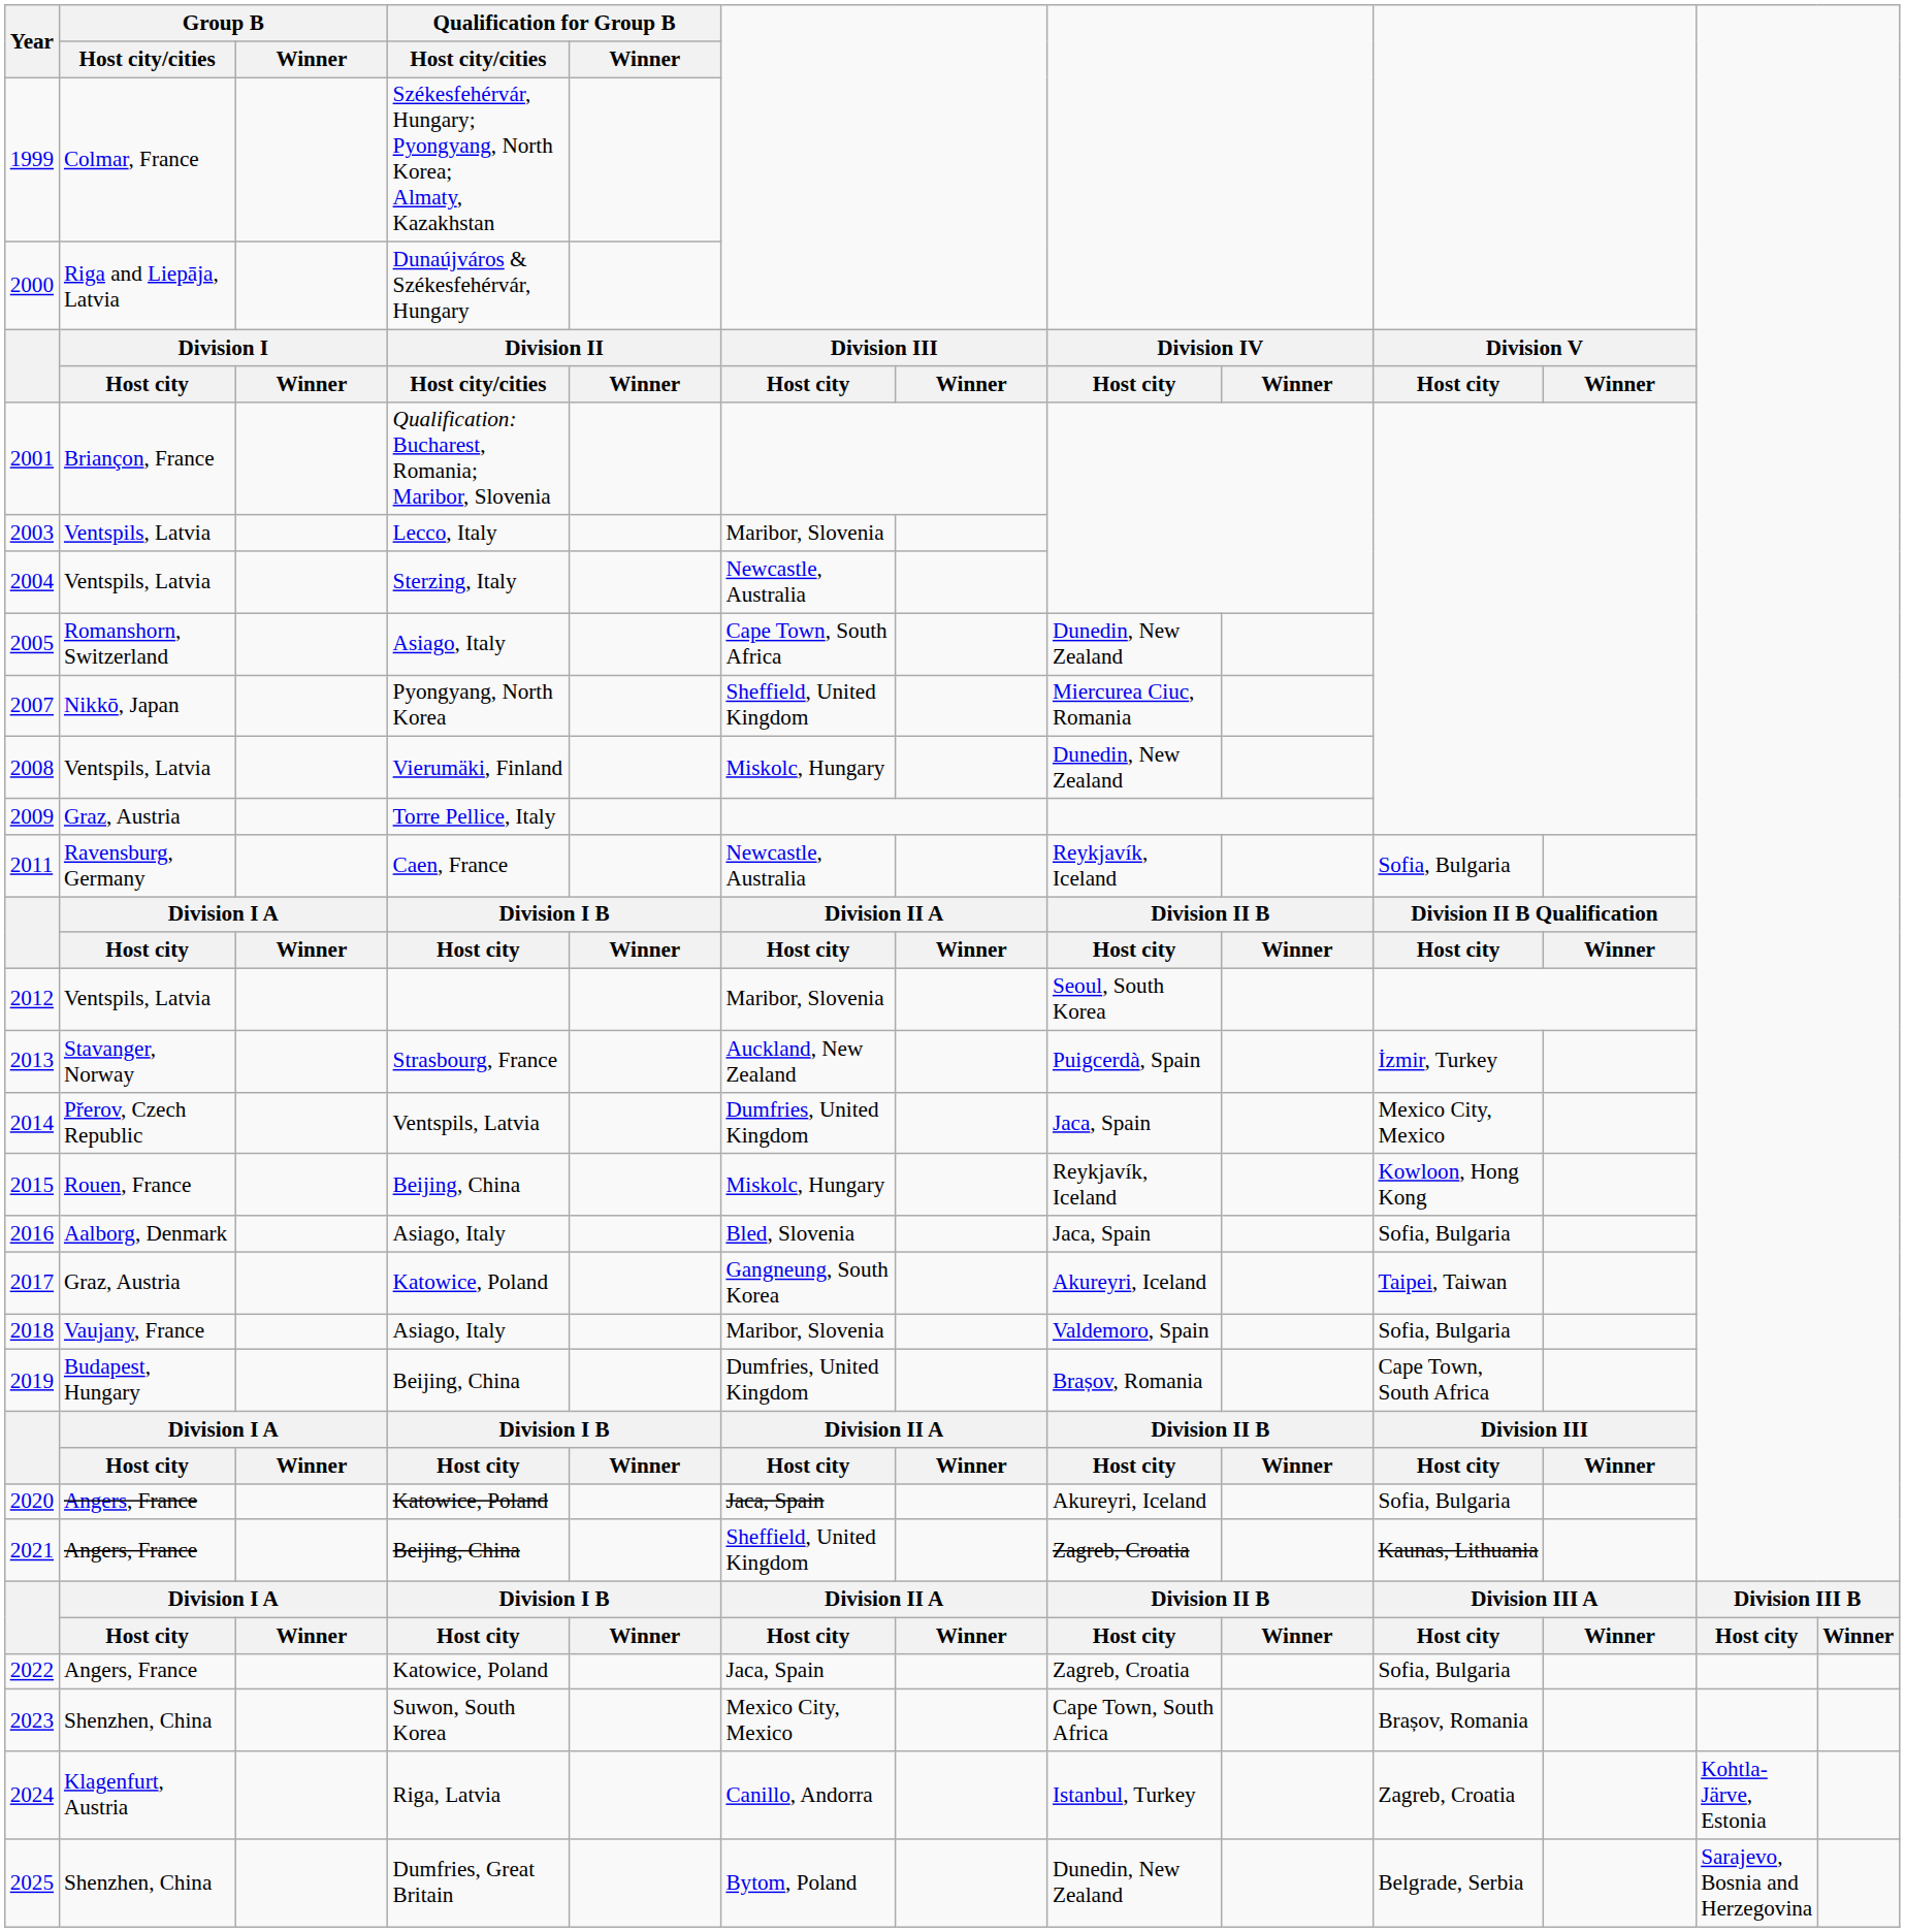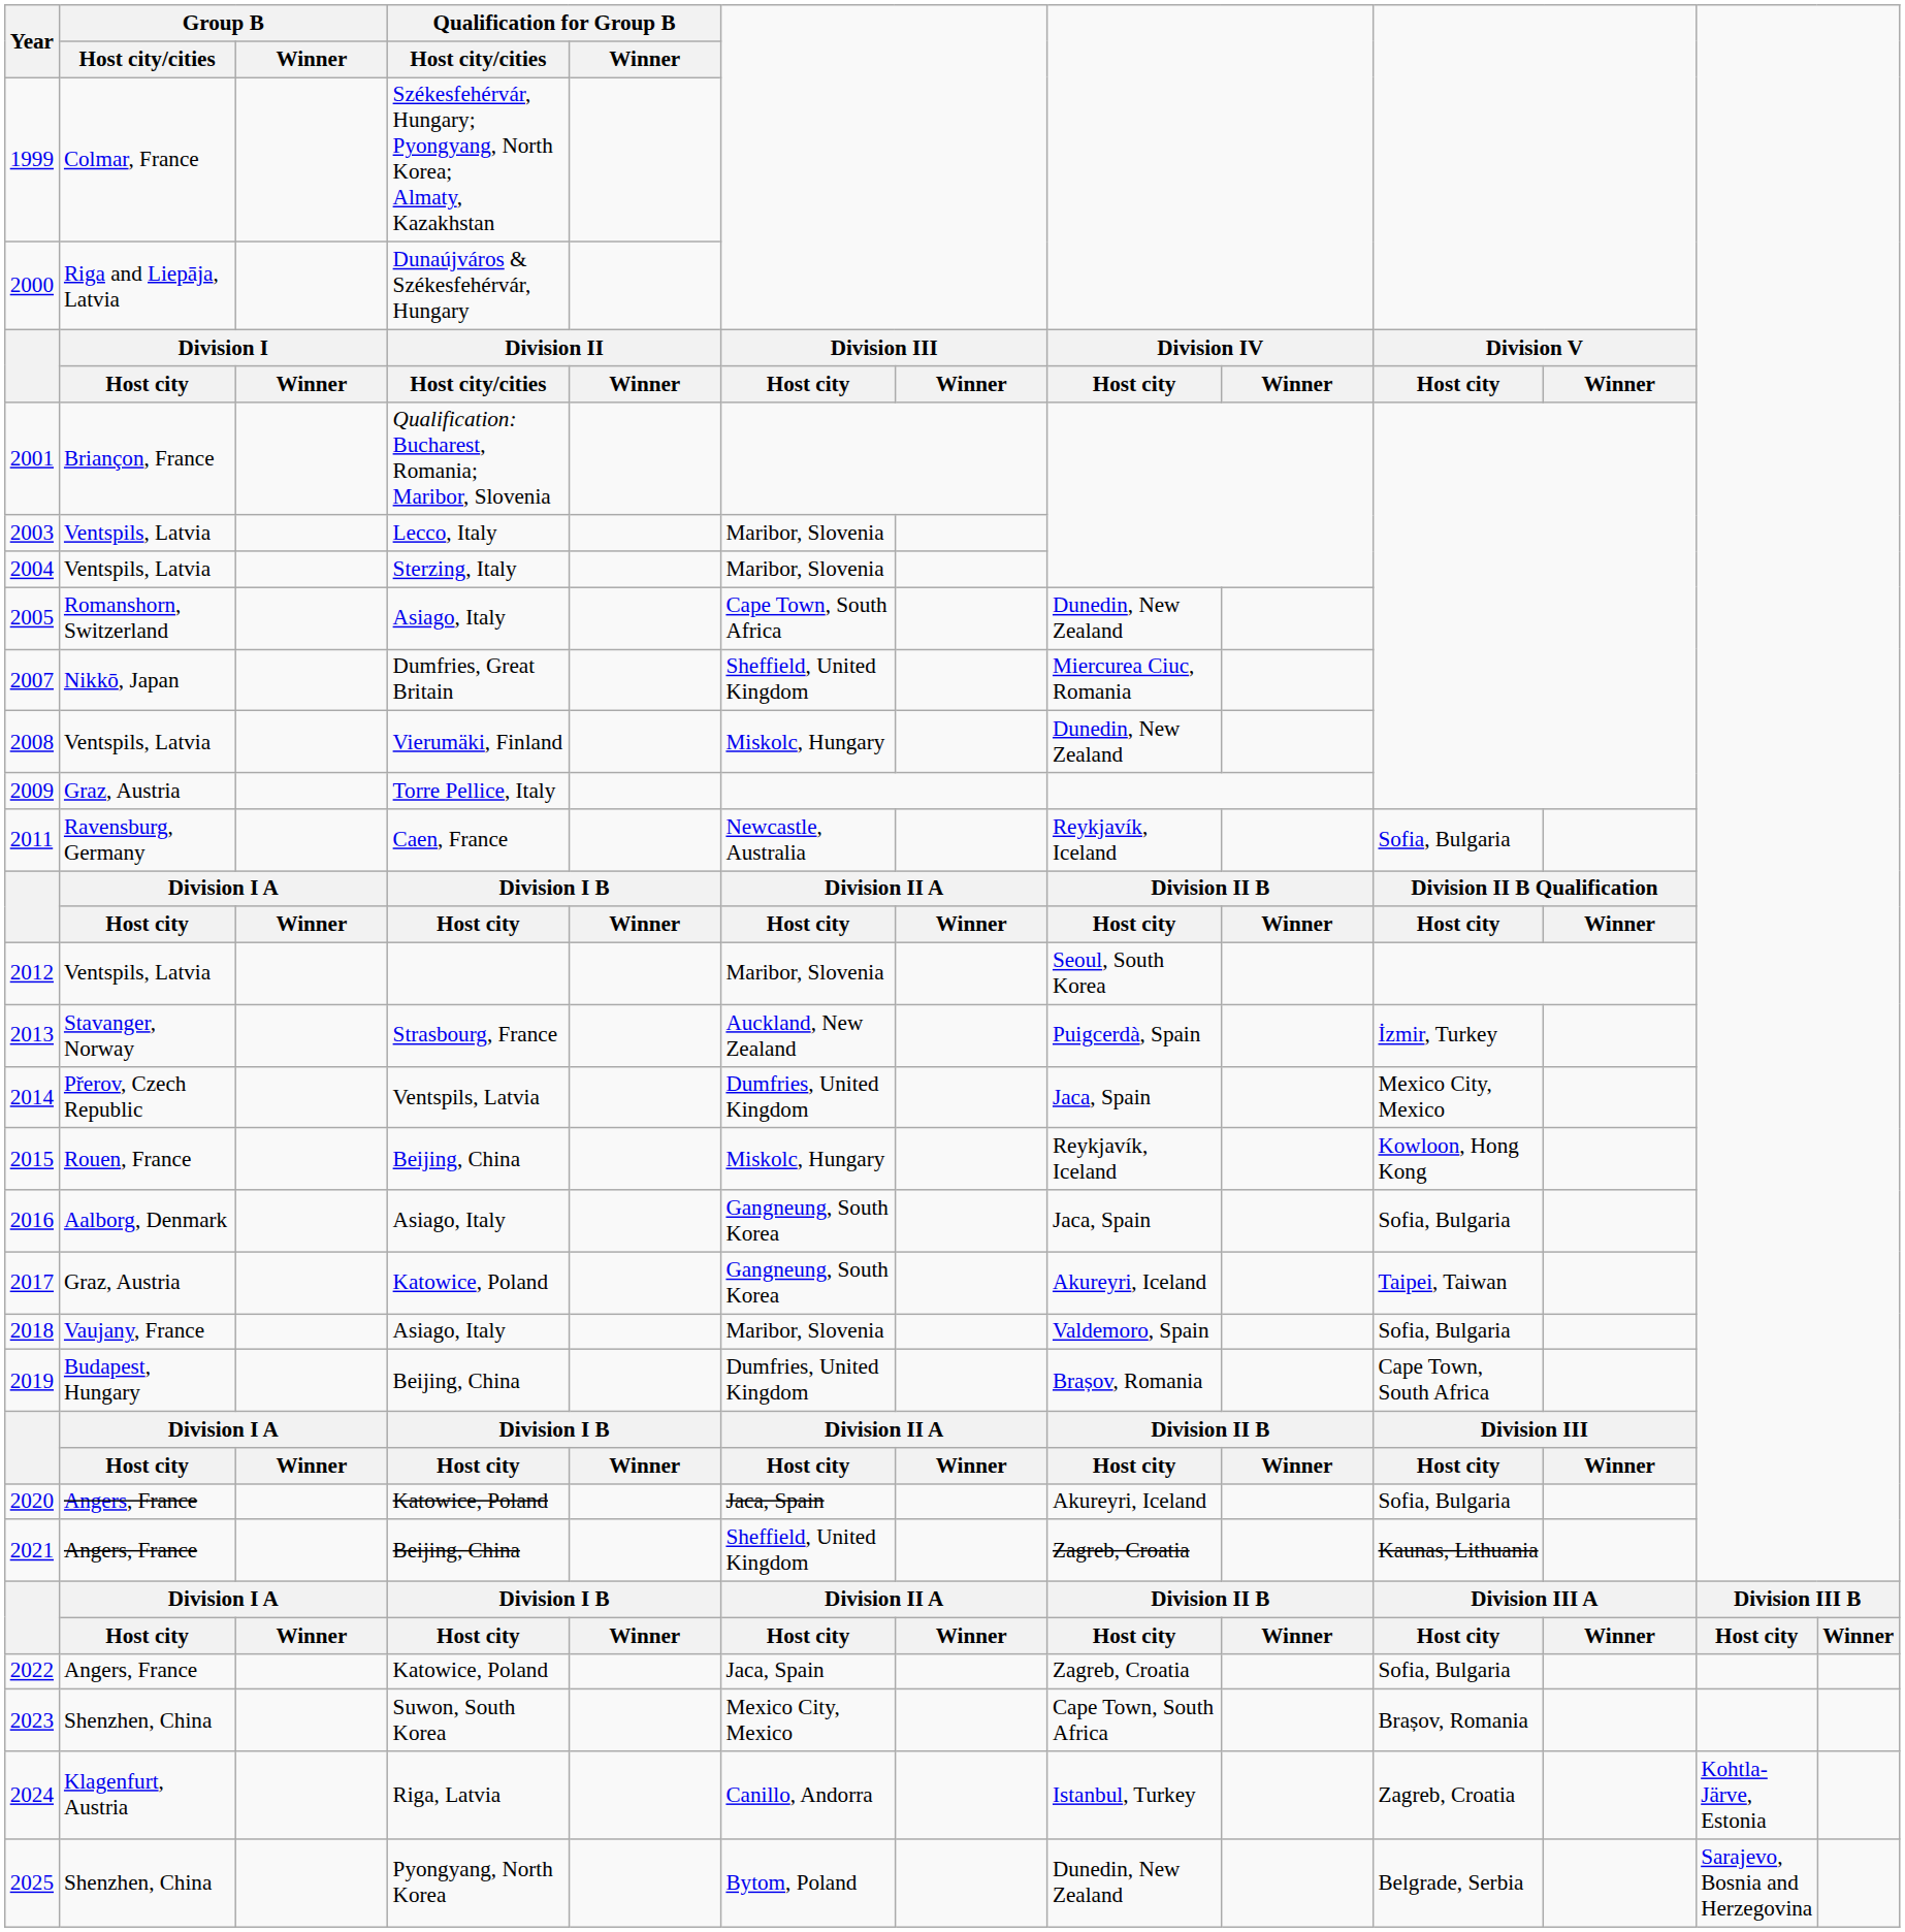2004 | column 6: Newcastle, Australia -> Maribor, Slovenia
2007 | Qualification for Group B / Host city/cities: Pyongyang, North Korea -> Dumfries, Great Britain
2016 | column 6: Bled, Slovenia -> Gangneung, South Korea
2025 | Qualification for Group B / Host city/cities: Dumfries, Great Britain -> Pyongyang, North Korea
